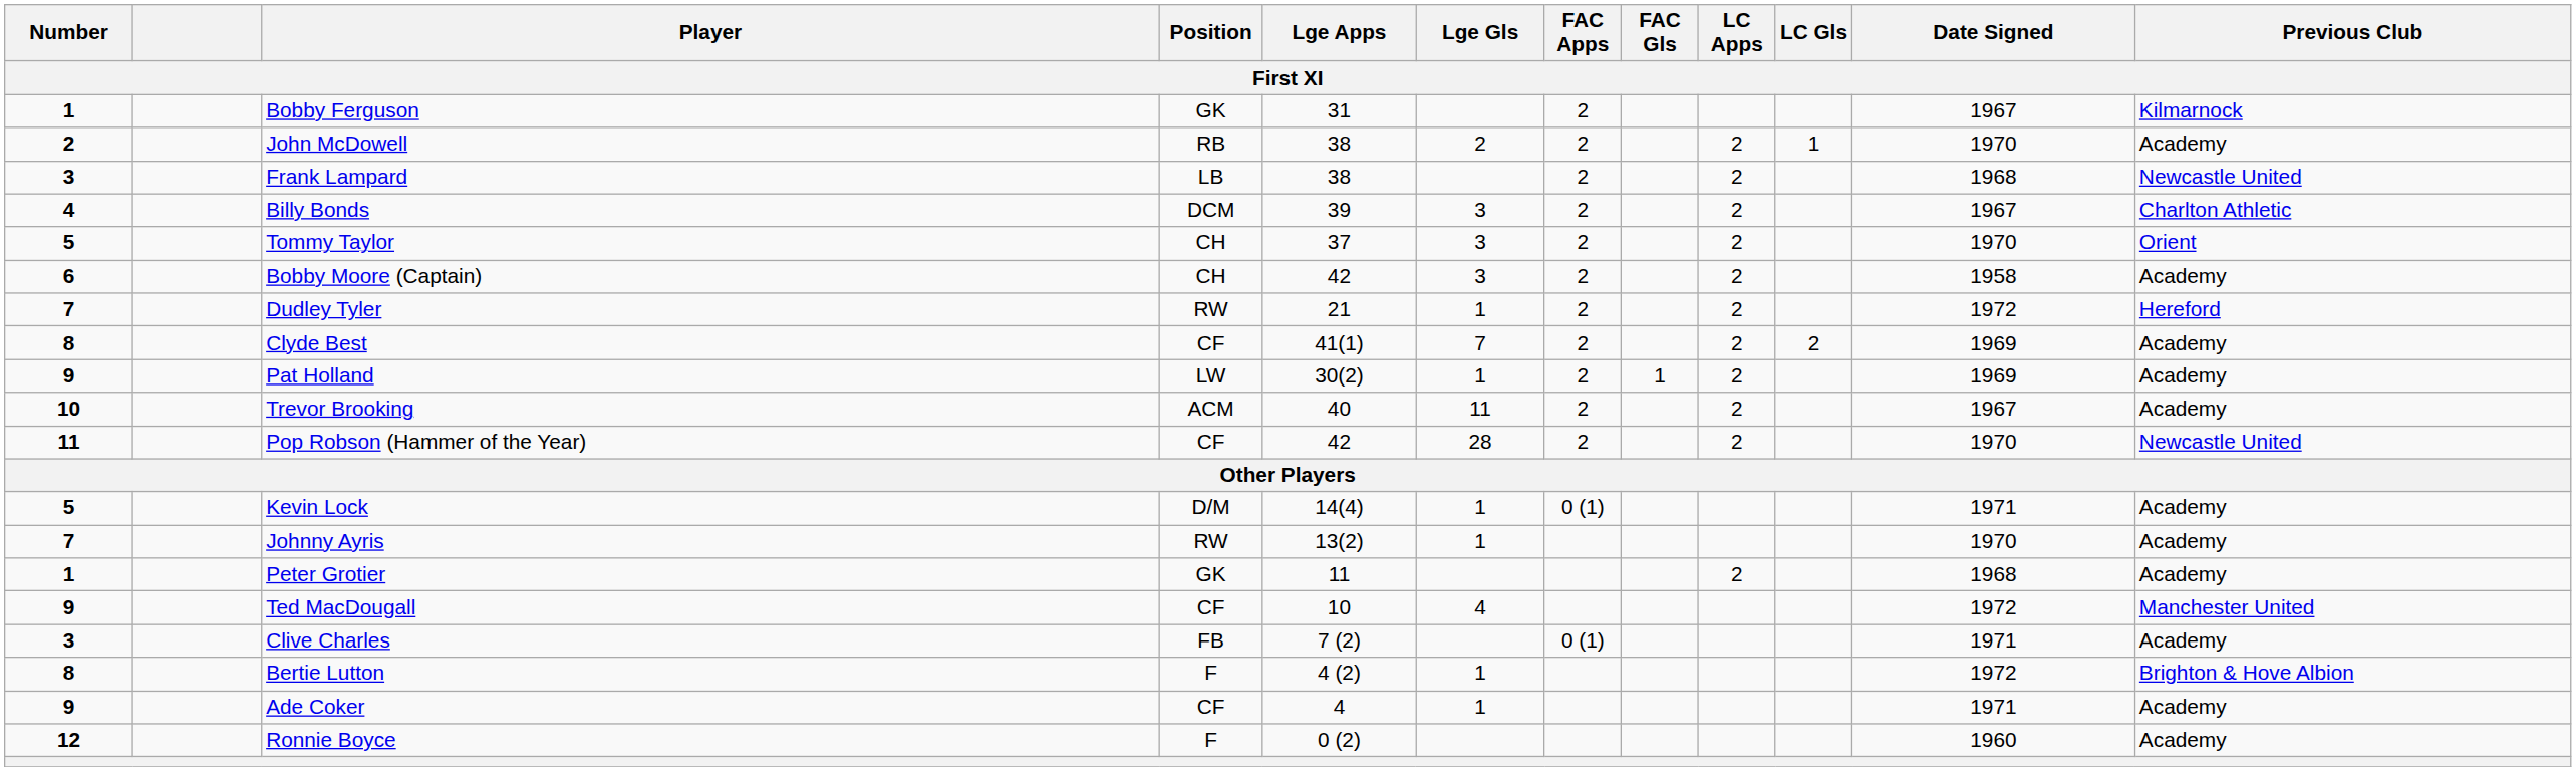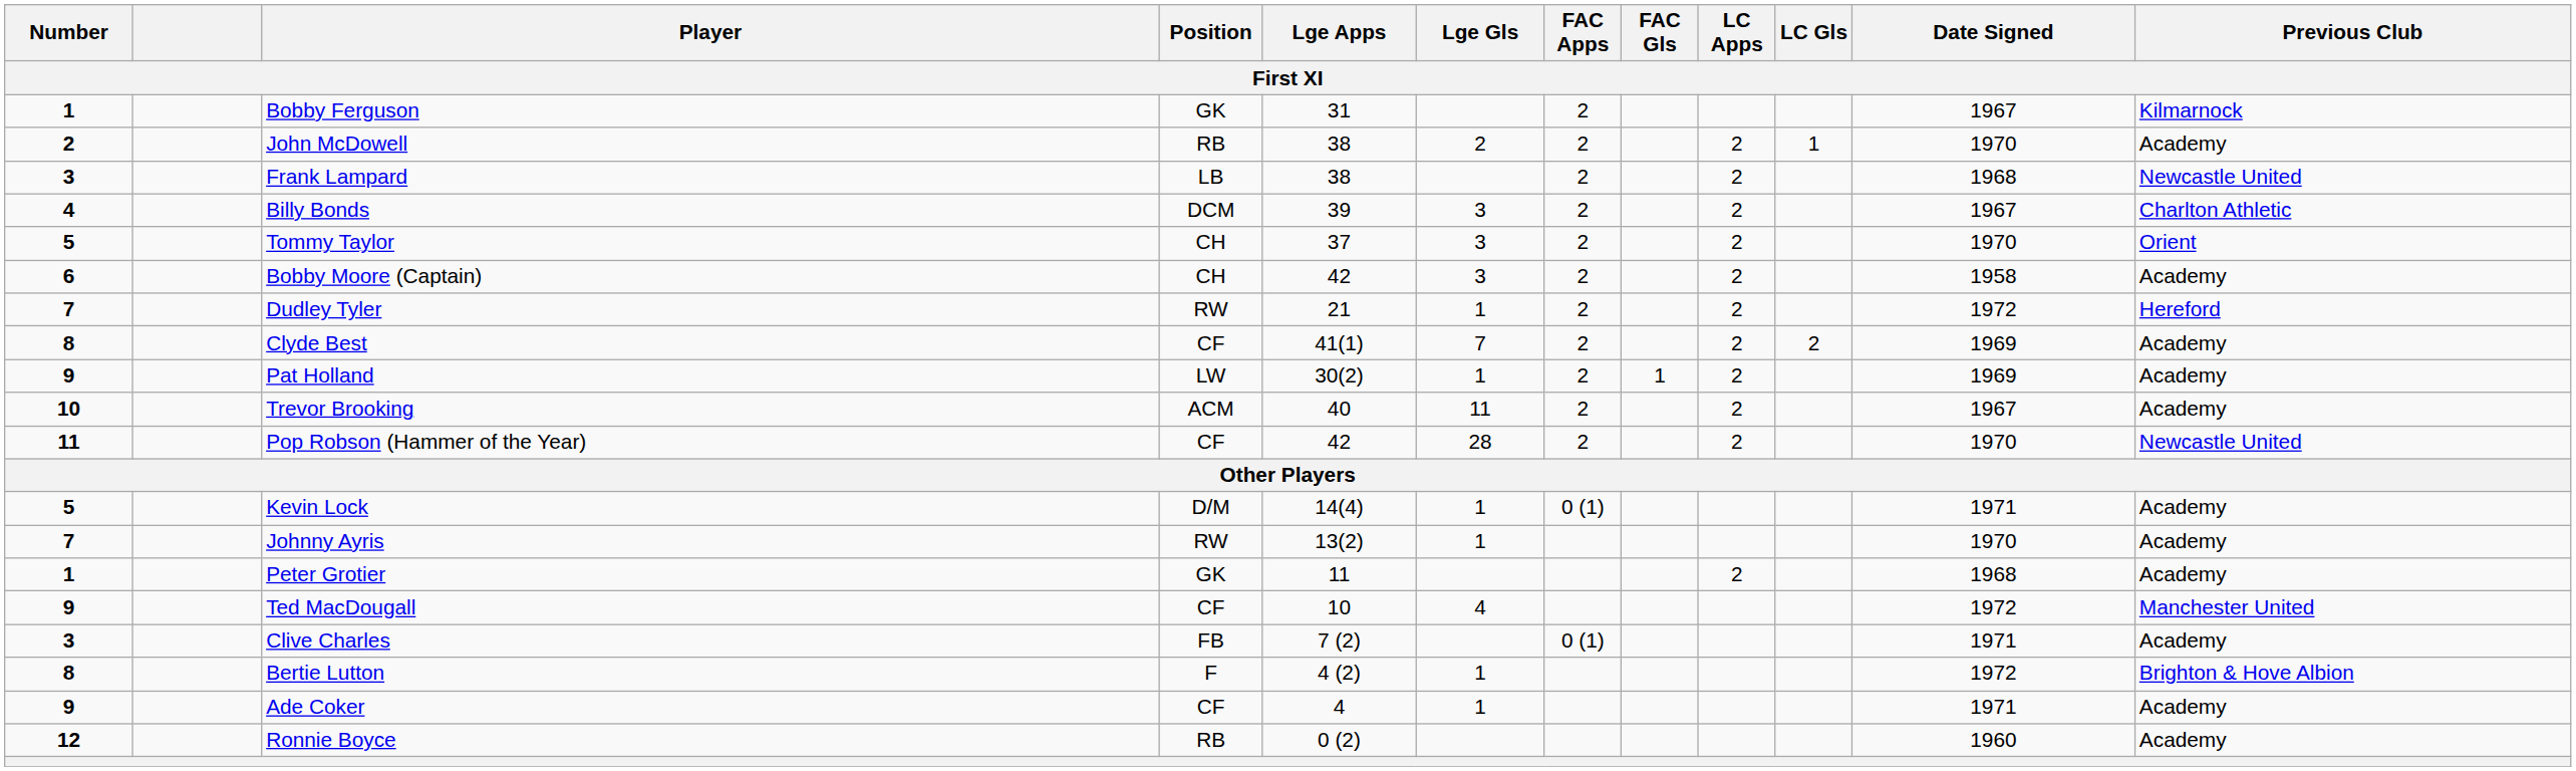Ronnie Boyce | Position: F -> RB
